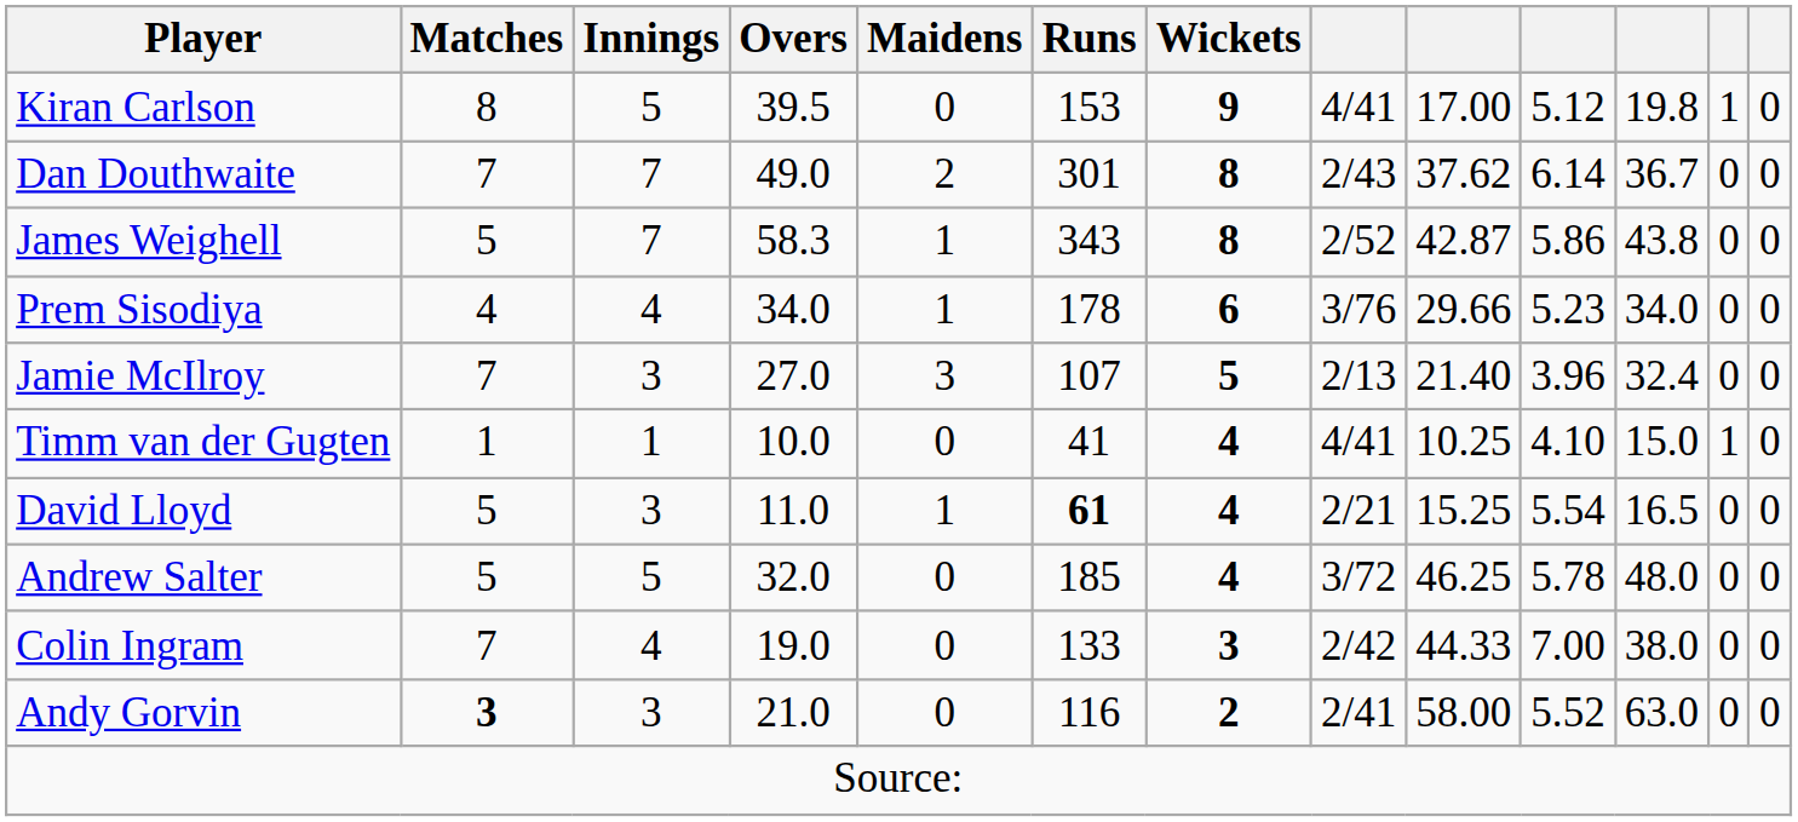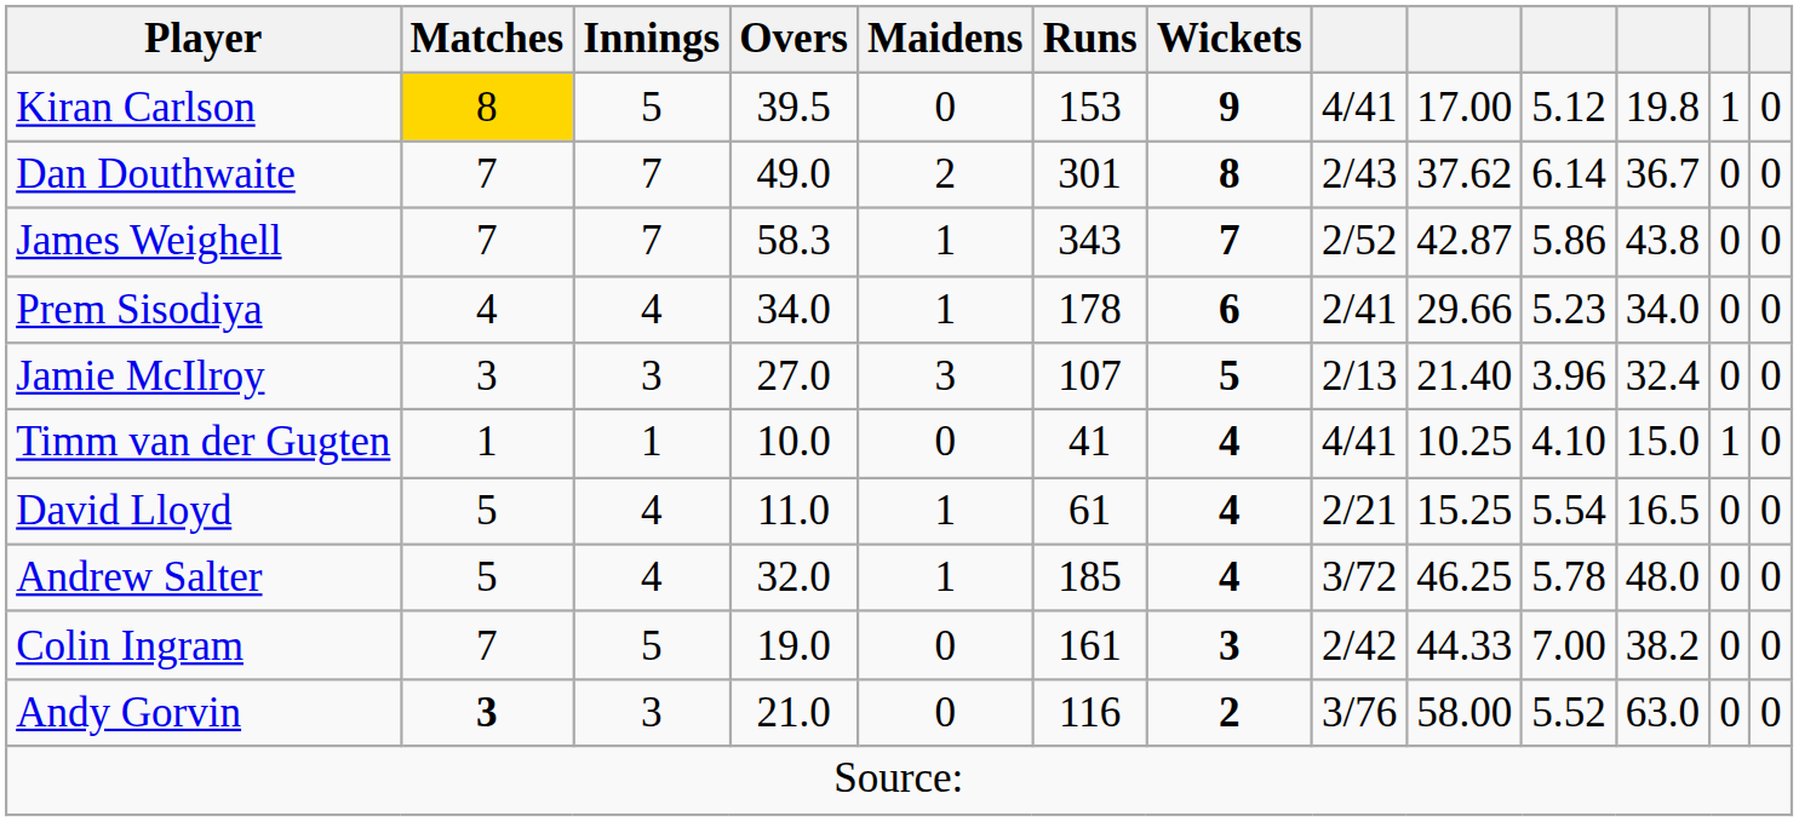Kiran Carlson | Matches: no background -> gold background
James Weighell | Matches: 5 -> 7
James Weighell | Wickets: 8 -> 7
Prem Sisodiya | column 8: 3/76 -> 2/41
Jamie McIlroy | Matches: 7 -> 3
David Lloyd | Innings: 3 -> 4
David Lloyd | Runs: bold -> normal
Andrew Salter | Innings: 5 -> 4
Andrew Salter | Maidens: 0 -> 1
Colin Ingram | Innings: 4 -> 5
Colin Ingram | Runs: 133 -> 161
Colin Ingram | column 11: 38.0 -> 38.2
Andy Gorvin | column 8: 2/41 -> 3/76
